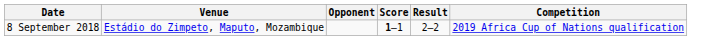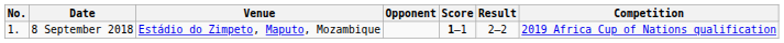+ column: No. | 1.
